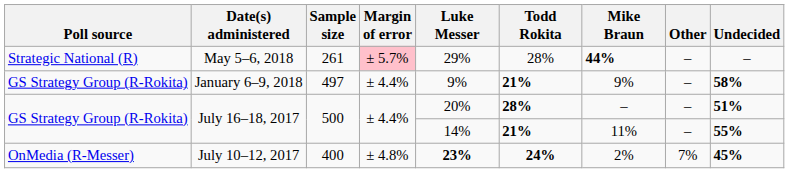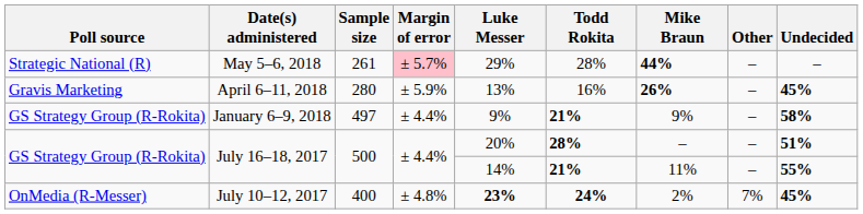+ row: Gravis Marketing | April 6–11, 2018 | 280 | ± 5.9% | 13% | 16% | 26% | – | 45%
